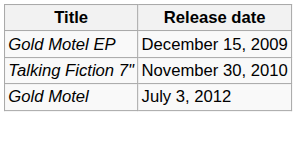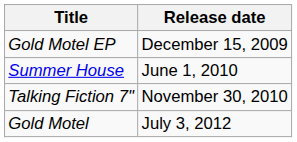+ row: Summer House | June 1, 2010
